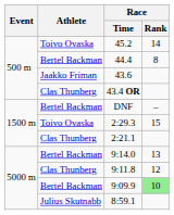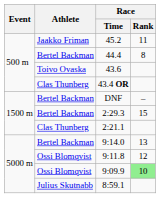45.2 | Athlete: Toivo Ovaska -> Jaakko Friman
45.2 | Race / Rank: 14 -> 11
43.6 | Athlete: Jaakko Friman -> Toivo Ovaska
2:29.3 | Athlete: Toivo Ovaska -> Bertel Backman
9:11.8 | Athlete: Clas Thunberg -> Ossi Blomqvist
9:09.9 | Athlete: Bertel Backman -> Ossi Blomqvist
